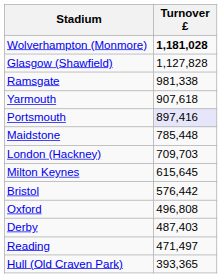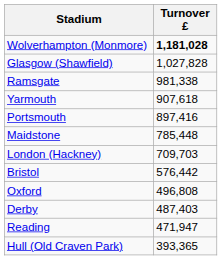Glasgow (Shawfield) | Turnover £: 1,127,828 -> 1,027,828
Portsmouth | Turnover £: lavender background -> no background
- row: Milton Keynes | 615,645
Reading | Turnover £: 471,497 -> 471,947
